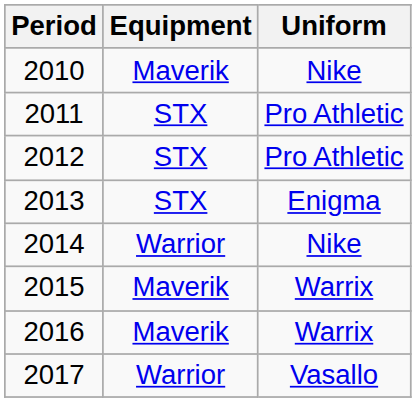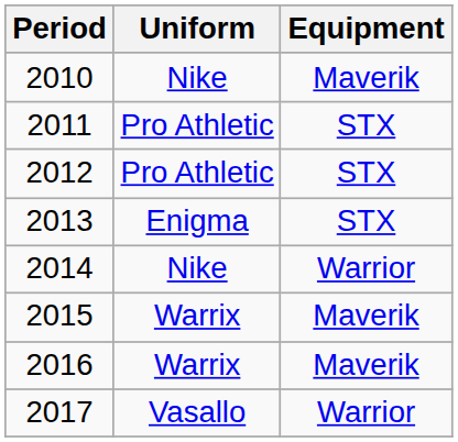columns swapped: Uniform <-> Equipment
